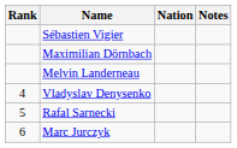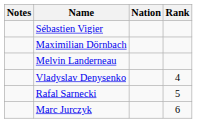columns swapped: Rank <-> Notes
